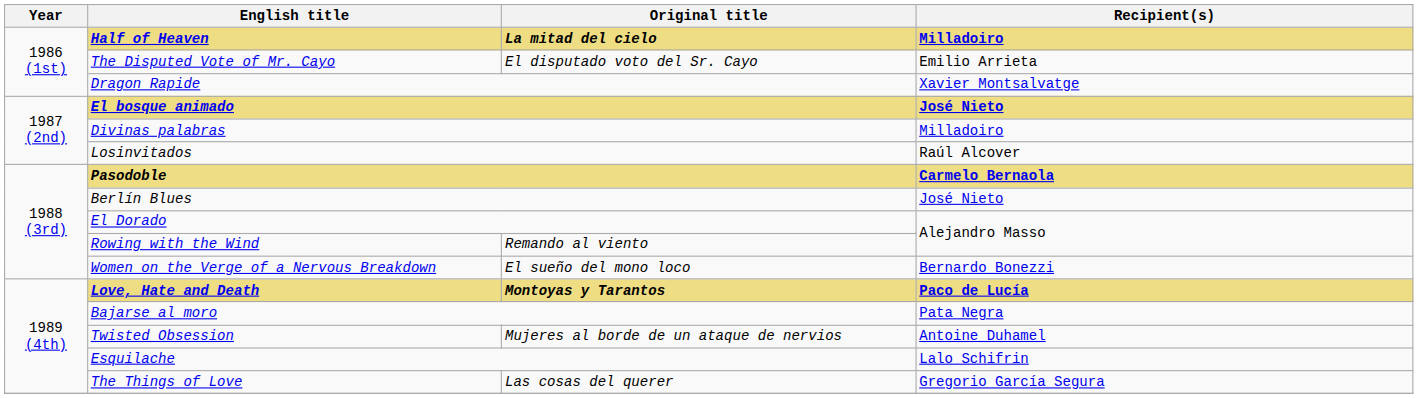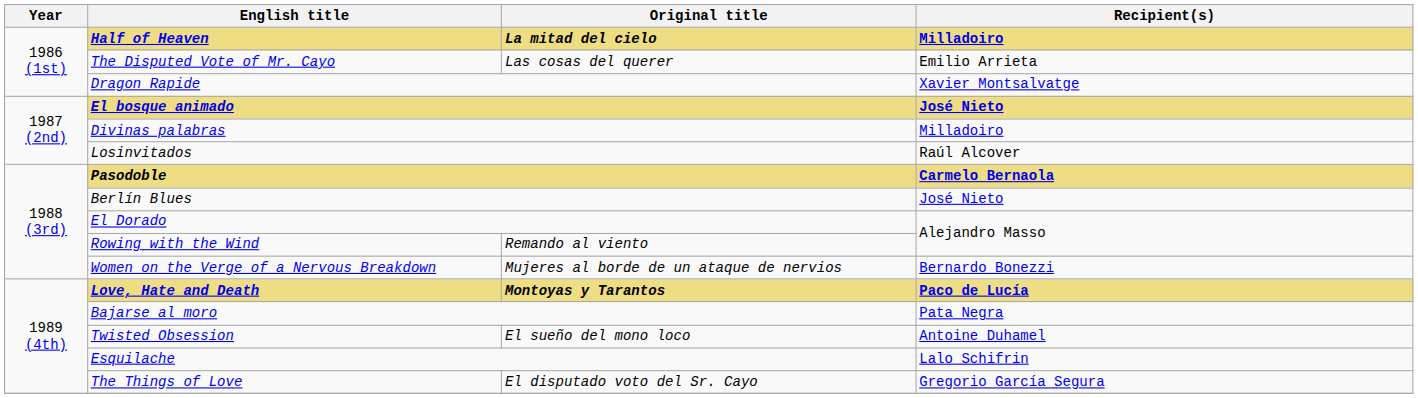The Disputed Vote of Mr. Cayo | Original title: El disputado voto del Sr. Cayo -> Las cosas del querer
Women on the Verge of a Nervous Breakdown | Original title: El sueño del mono loco -> Mujeres al borde de un ataque de nervios
Twisted Obsession | Original title: Mujeres al borde de un ataque de nervios -> El sueño del mono loco
The Things of Love | Original title: Las cosas del querer -> El disputado voto del Sr. Cayo
